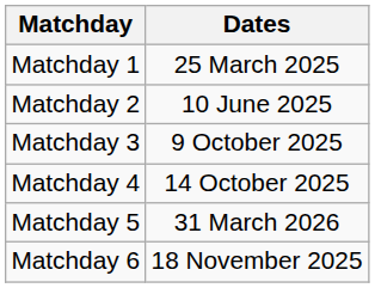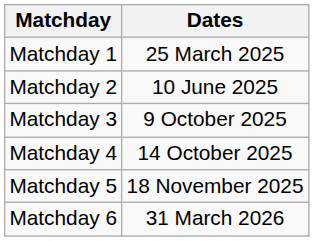Matchday 5 | Dates: 31 March 2026 -> 18 November 2025
Matchday 6 | Dates: 18 November 2025 -> 31 March 2026
